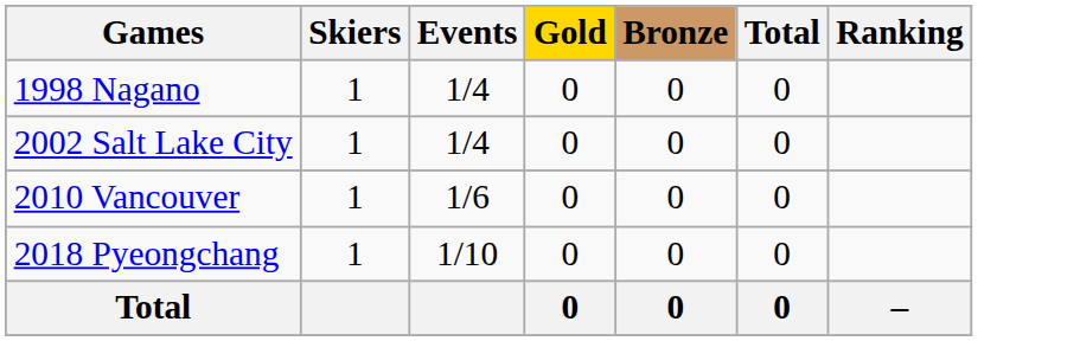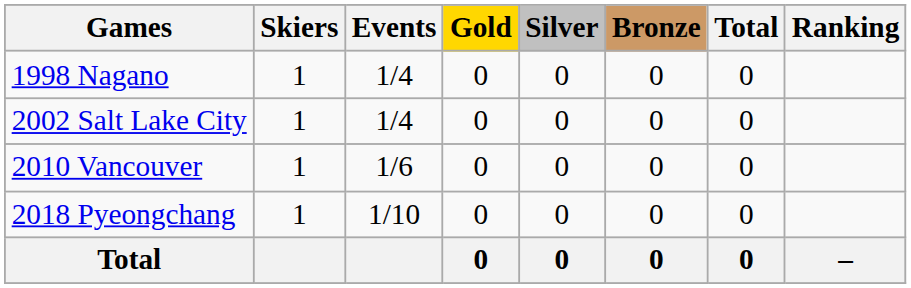+ column: Silver | 0 | 0 | 0 | 0 | 0
